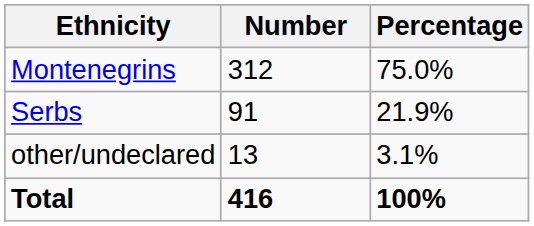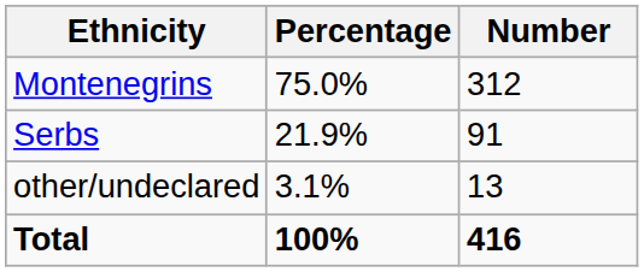columns swapped: Number <-> Percentage
